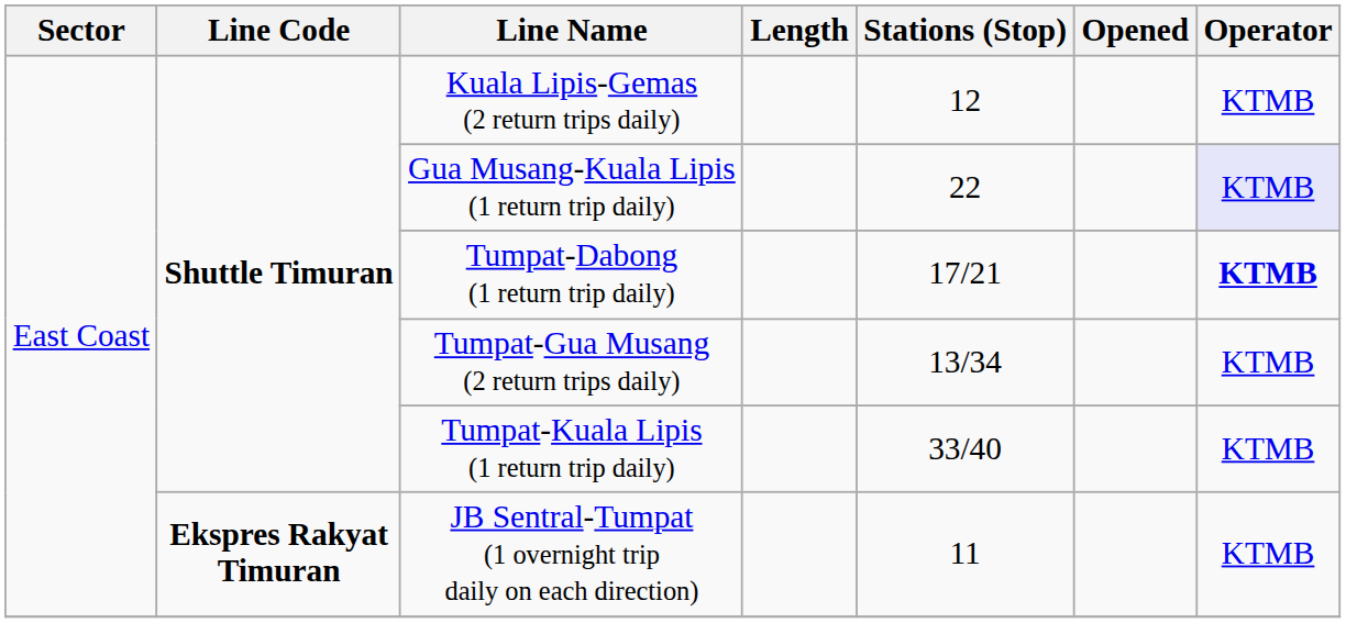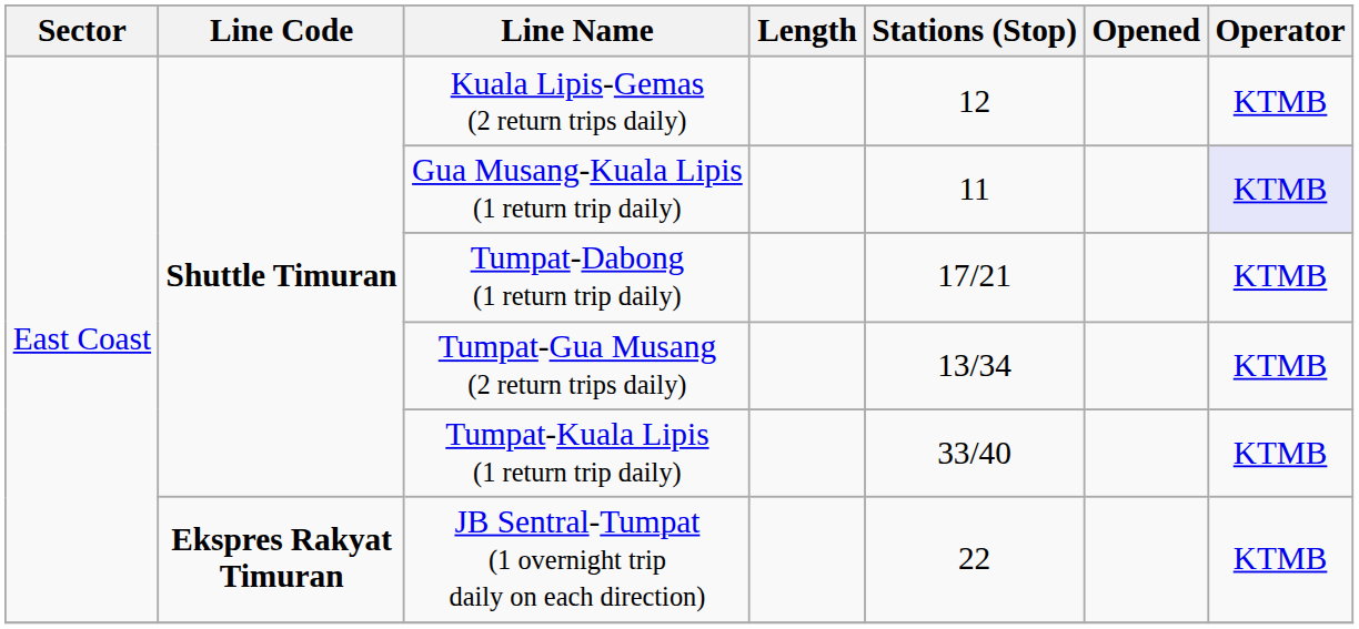Gua Musang-Kuala Lipis (1 return trip daily) | Stations (Stop): 22 -> 11
Tumpat-Dabong (1 return trip daily) | Operator: bold -> normal
JB Sentral-Tumpat (1 overnight trip daily on each direction) | Stations (Stop): 11 -> 22
